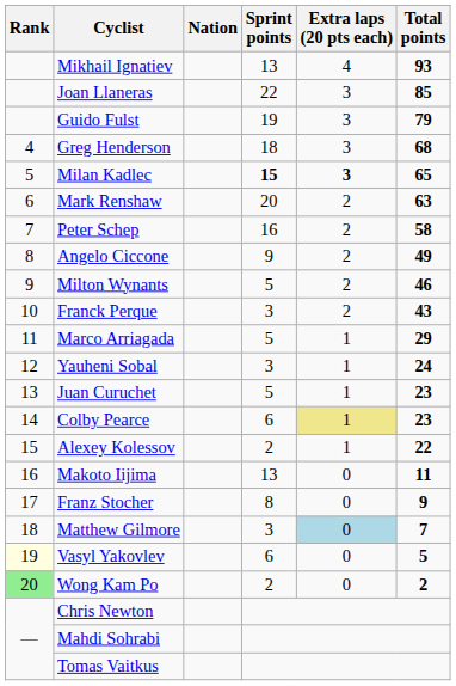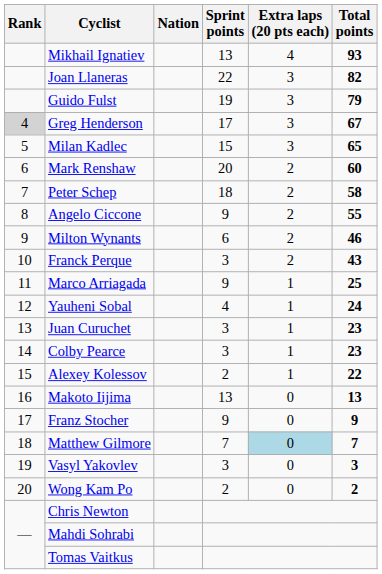Joan Llaneras | Total points: 85 -> 82
Greg Henderson | Rank: no background -> lightgrey background
Greg Henderson | Sprint points: 18 -> 17
Greg Henderson | Total points: 68 -> 67
Milan Kadlec | Sprint points: bold -> normal
Milan Kadlec | Extra laps (20 pts each): bold -> normal
Mark Renshaw | Total points: 63 -> 60
Peter Schep | Sprint points: 16 -> 18
Angelo Ciccone | Total points: 49 -> 55
Milton Wynants | Sprint points: 5 -> 6
Marco Arriagada | Sprint points: 5 -> 9
Marco Arriagada | Total points: 29 -> 25
Yauheni Sobal | Sprint points: 3 -> 4
Juan Curuchet | Sprint points: 5 -> 3
Colby Pearce | Sprint points: 6 -> 3
Colby Pearce | Extra laps (20 pts each): khaki background -> no background
Makoto Iijima | Total points: 11 -> 13
Franz Stocher | Sprint points: 8 -> 9
Matthew Gilmore | Sprint points: 3 -> 7
Vasyl Yakovlev | Rank: lightyellow background -> no background
Vasyl Yakovlev | Sprint points: 6 -> 3
Vasyl Yakovlev | Total points: 5 -> 3
Wong Kam Po | Rank: lightgreen background -> no background
